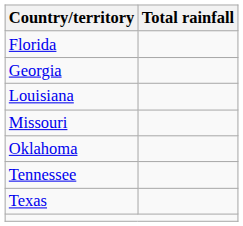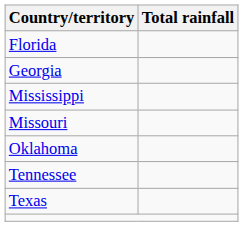- row: Louisiana
+ row: Mississippi
